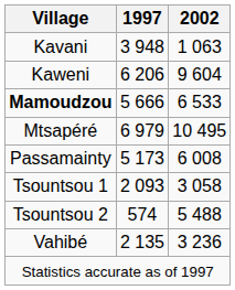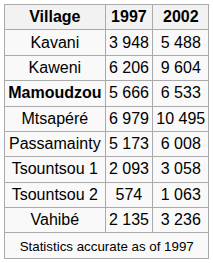Kavani | 2002: 1 063 -> 5 488
Tsountsou 2 | 2002: 5 488 -> 1 063
